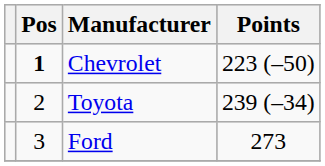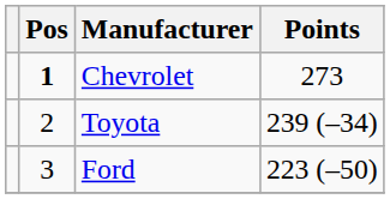Chevrolet | Points: 223 (–50) -> 273
Ford | Points: 273 -> 223 (–50)
